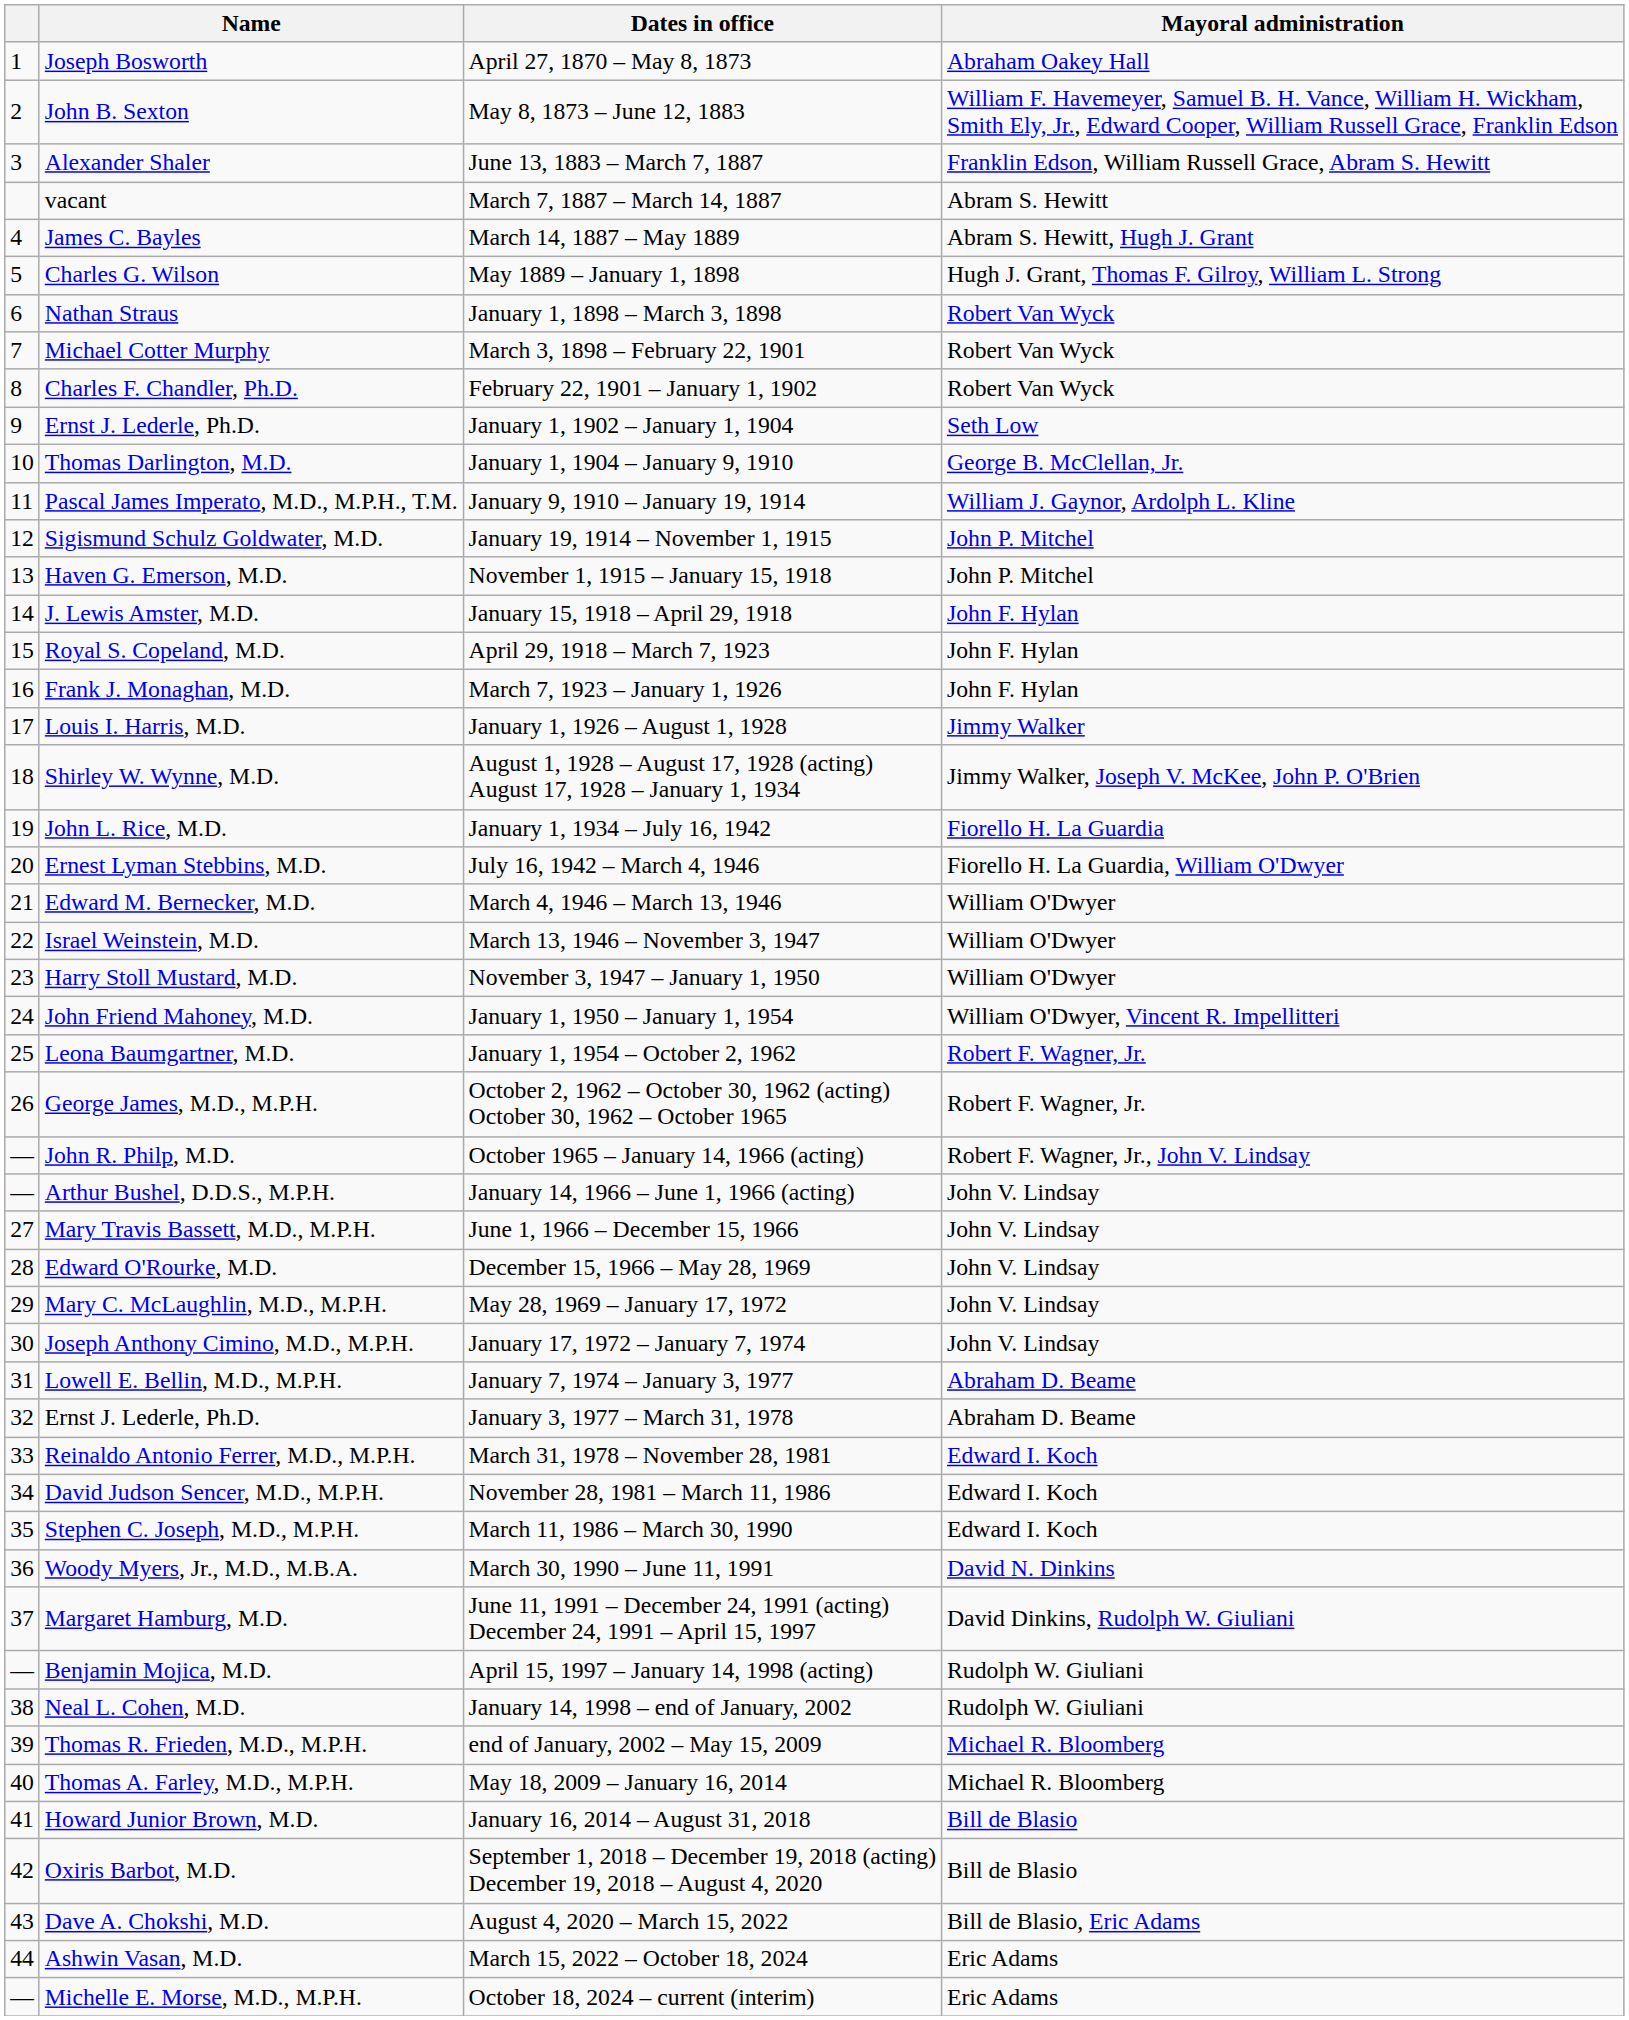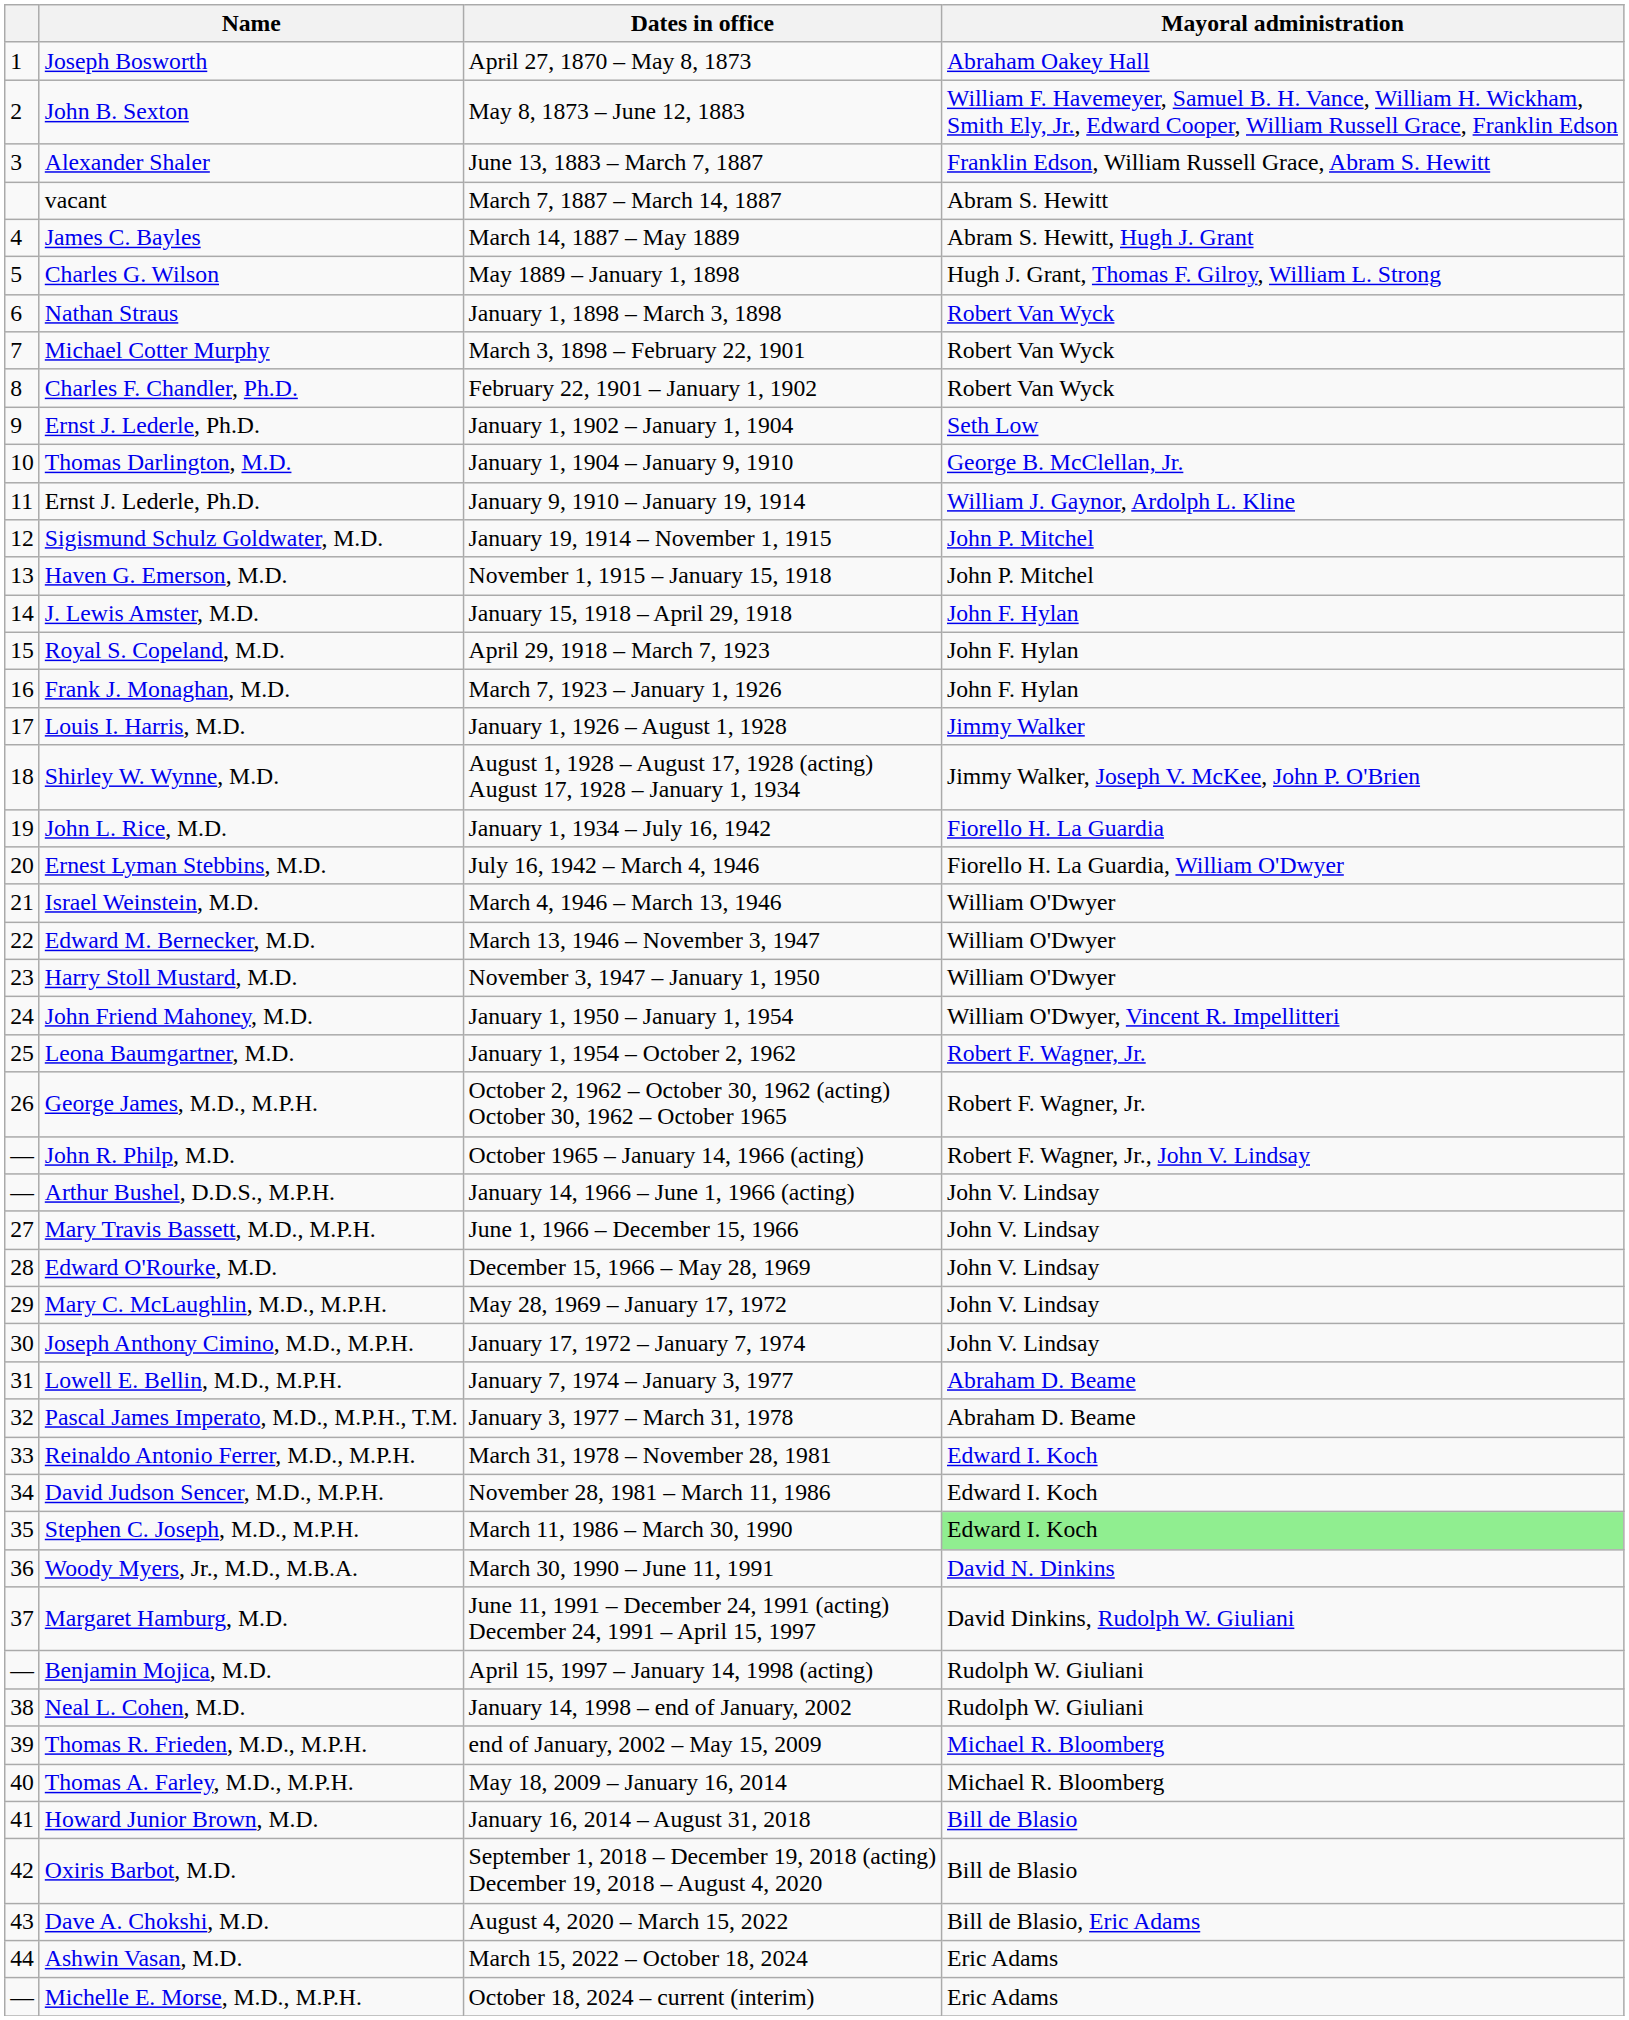January 9, 1910 – January 19, 1914 | Name: Pascal James Imperato, M.D., M.P.H., T.M. -> Ernst J. Lederle, Ph.D.
March 4, 1946 – March 13, 1946 | Name: Edward M. Bernecker, M.D. -> Israel Weinstein, M.D.
March 13, 1946 – November 3, 1947 | Name: Israel Weinstein, M.D. -> Edward M. Bernecker, M.D.
January 3, 1977 – March 31, 1978 | Name: Ernst J. Lederle, Ph.D. -> Pascal James Imperato, M.D., M.P.H., T.M.
March 11, 1986 – March 30, 1990 | Mayoral administration: no background -> lightgreen background
